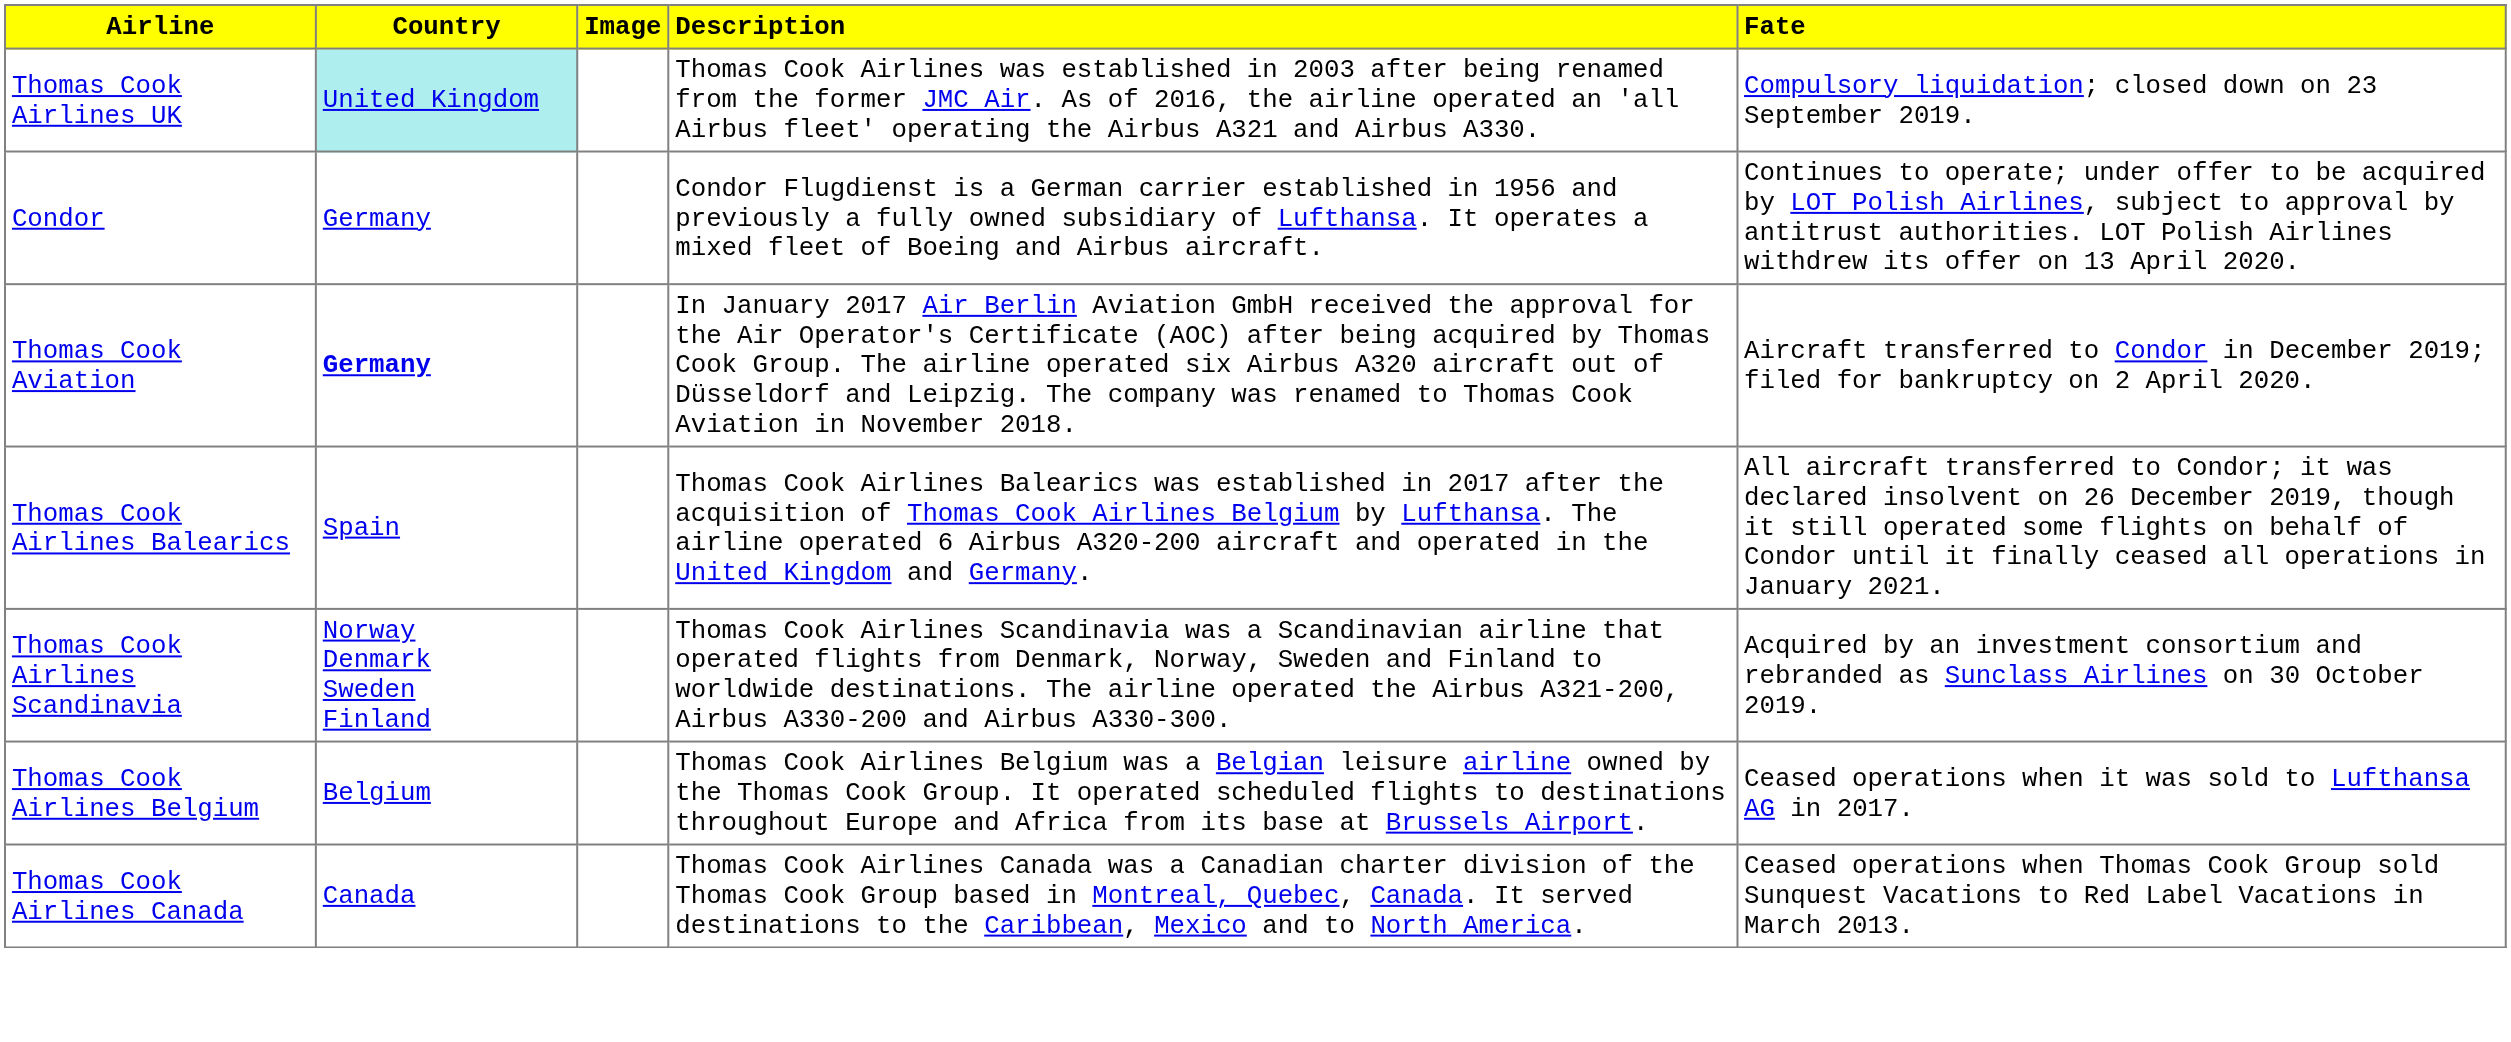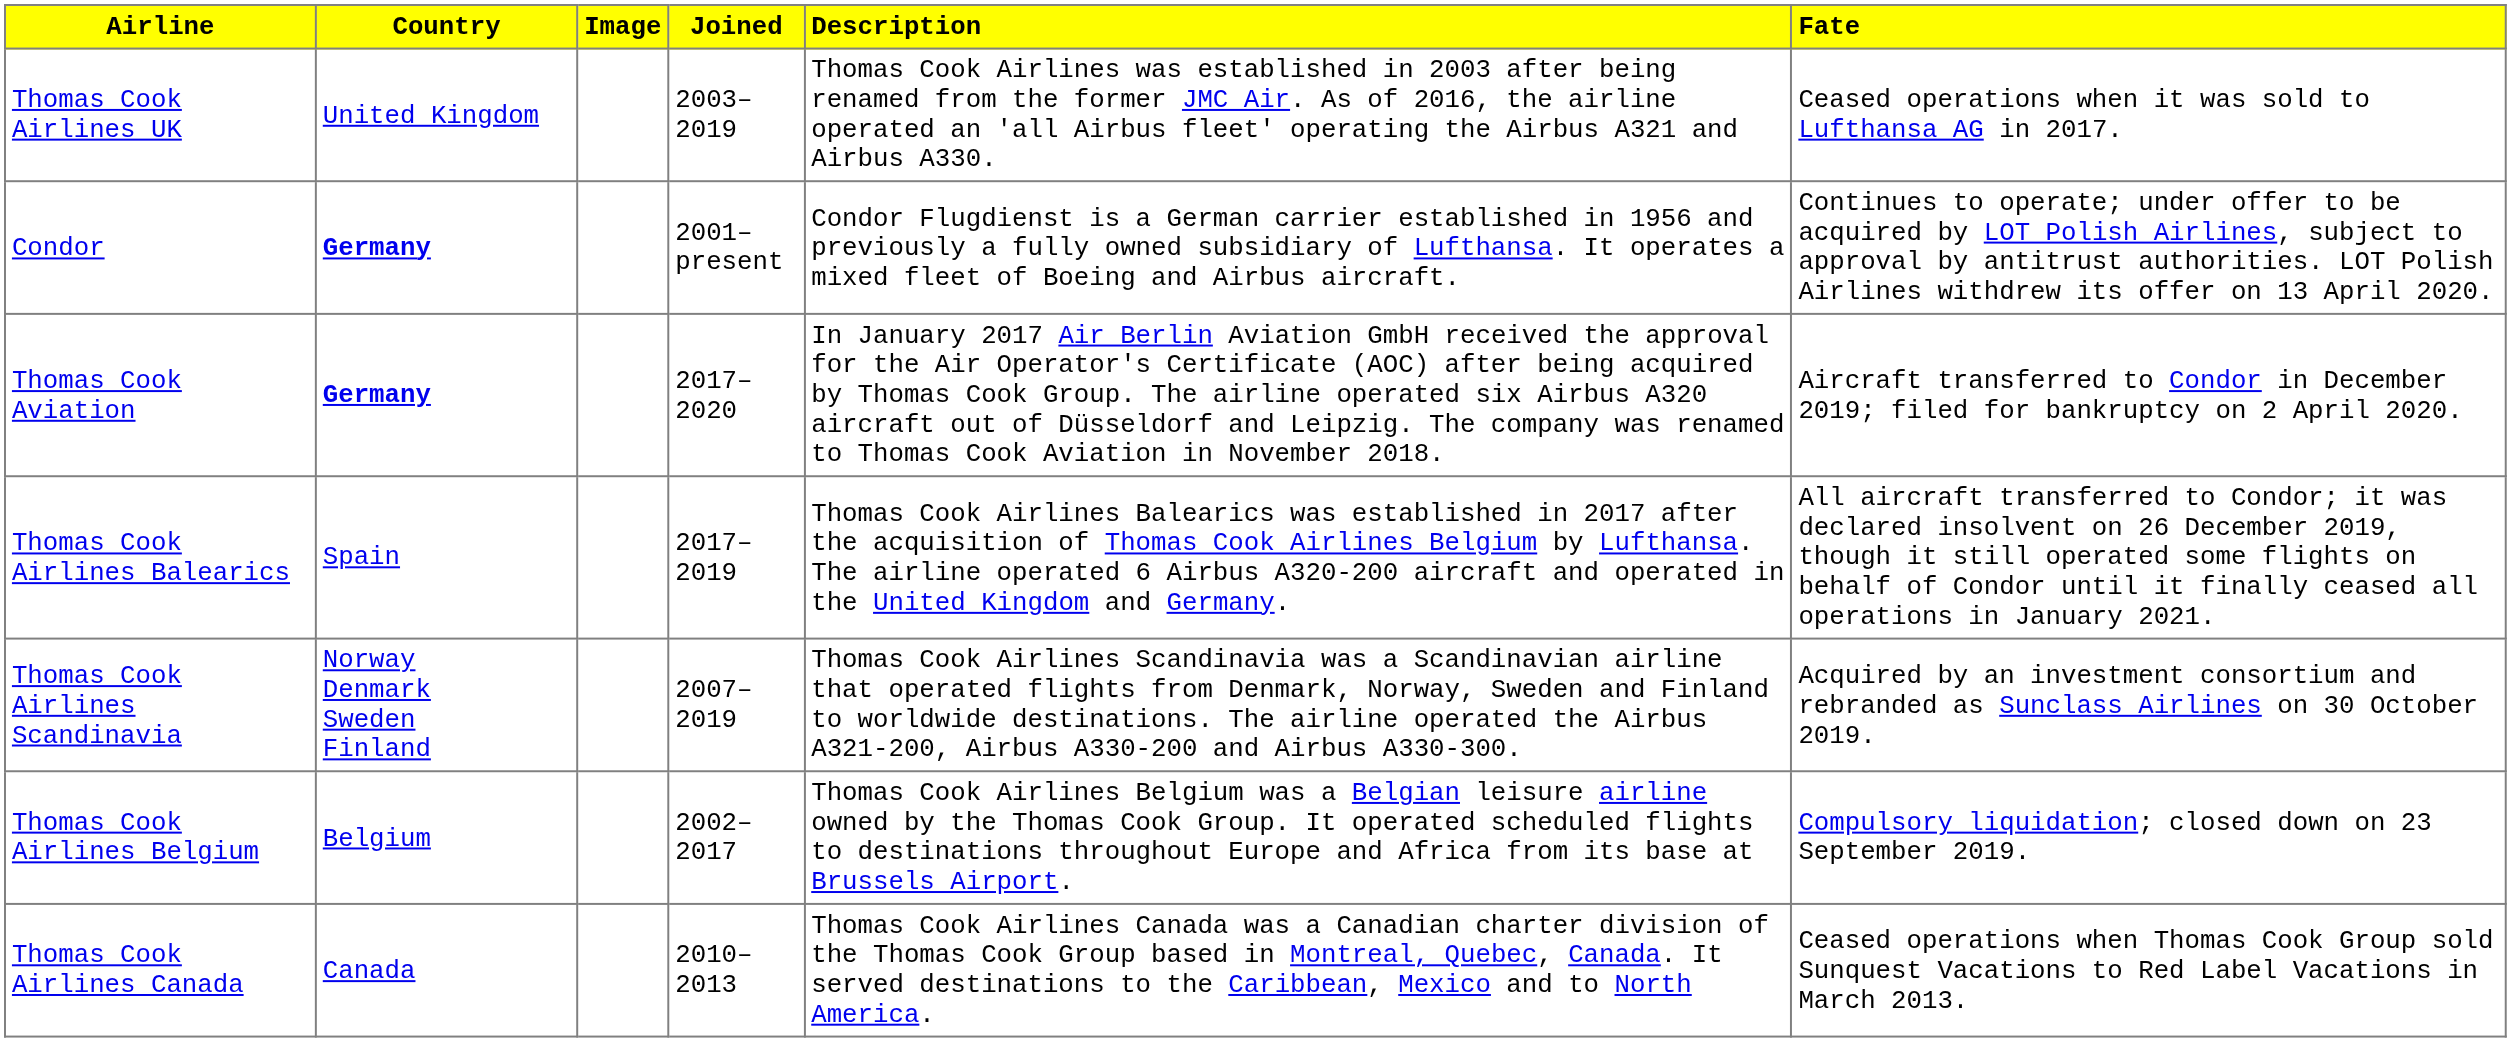+ column: Joined | 2003–2019 | 2001–present | 2017–2020 | 2017–2019 | 2007–2019 | 2002–2017 | 2010–2013
Thomas Cook Airlines UK | Country: paleturquoise background -> no background
Thomas Cook Airlines UK | Fate: Compulsory liquidation; closed down on 23 September 2019. -> Ceased operations when it was sold to Lufthansa AG in 2017.
Condor | Country: normal -> bold
Thomas Cook Airlines Belgium | Fate: Ceased operations when it was sold to Lufthansa AG in 2017. -> Compulsory liquidation; closed down on 23 September 2019.
